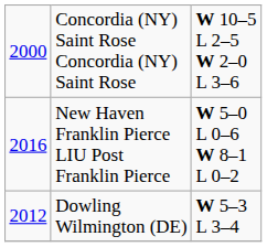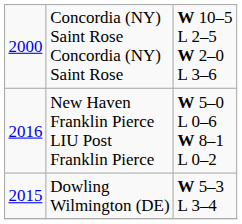Dowling Wilmington (DE) | column 1: 2012 -> 2015
